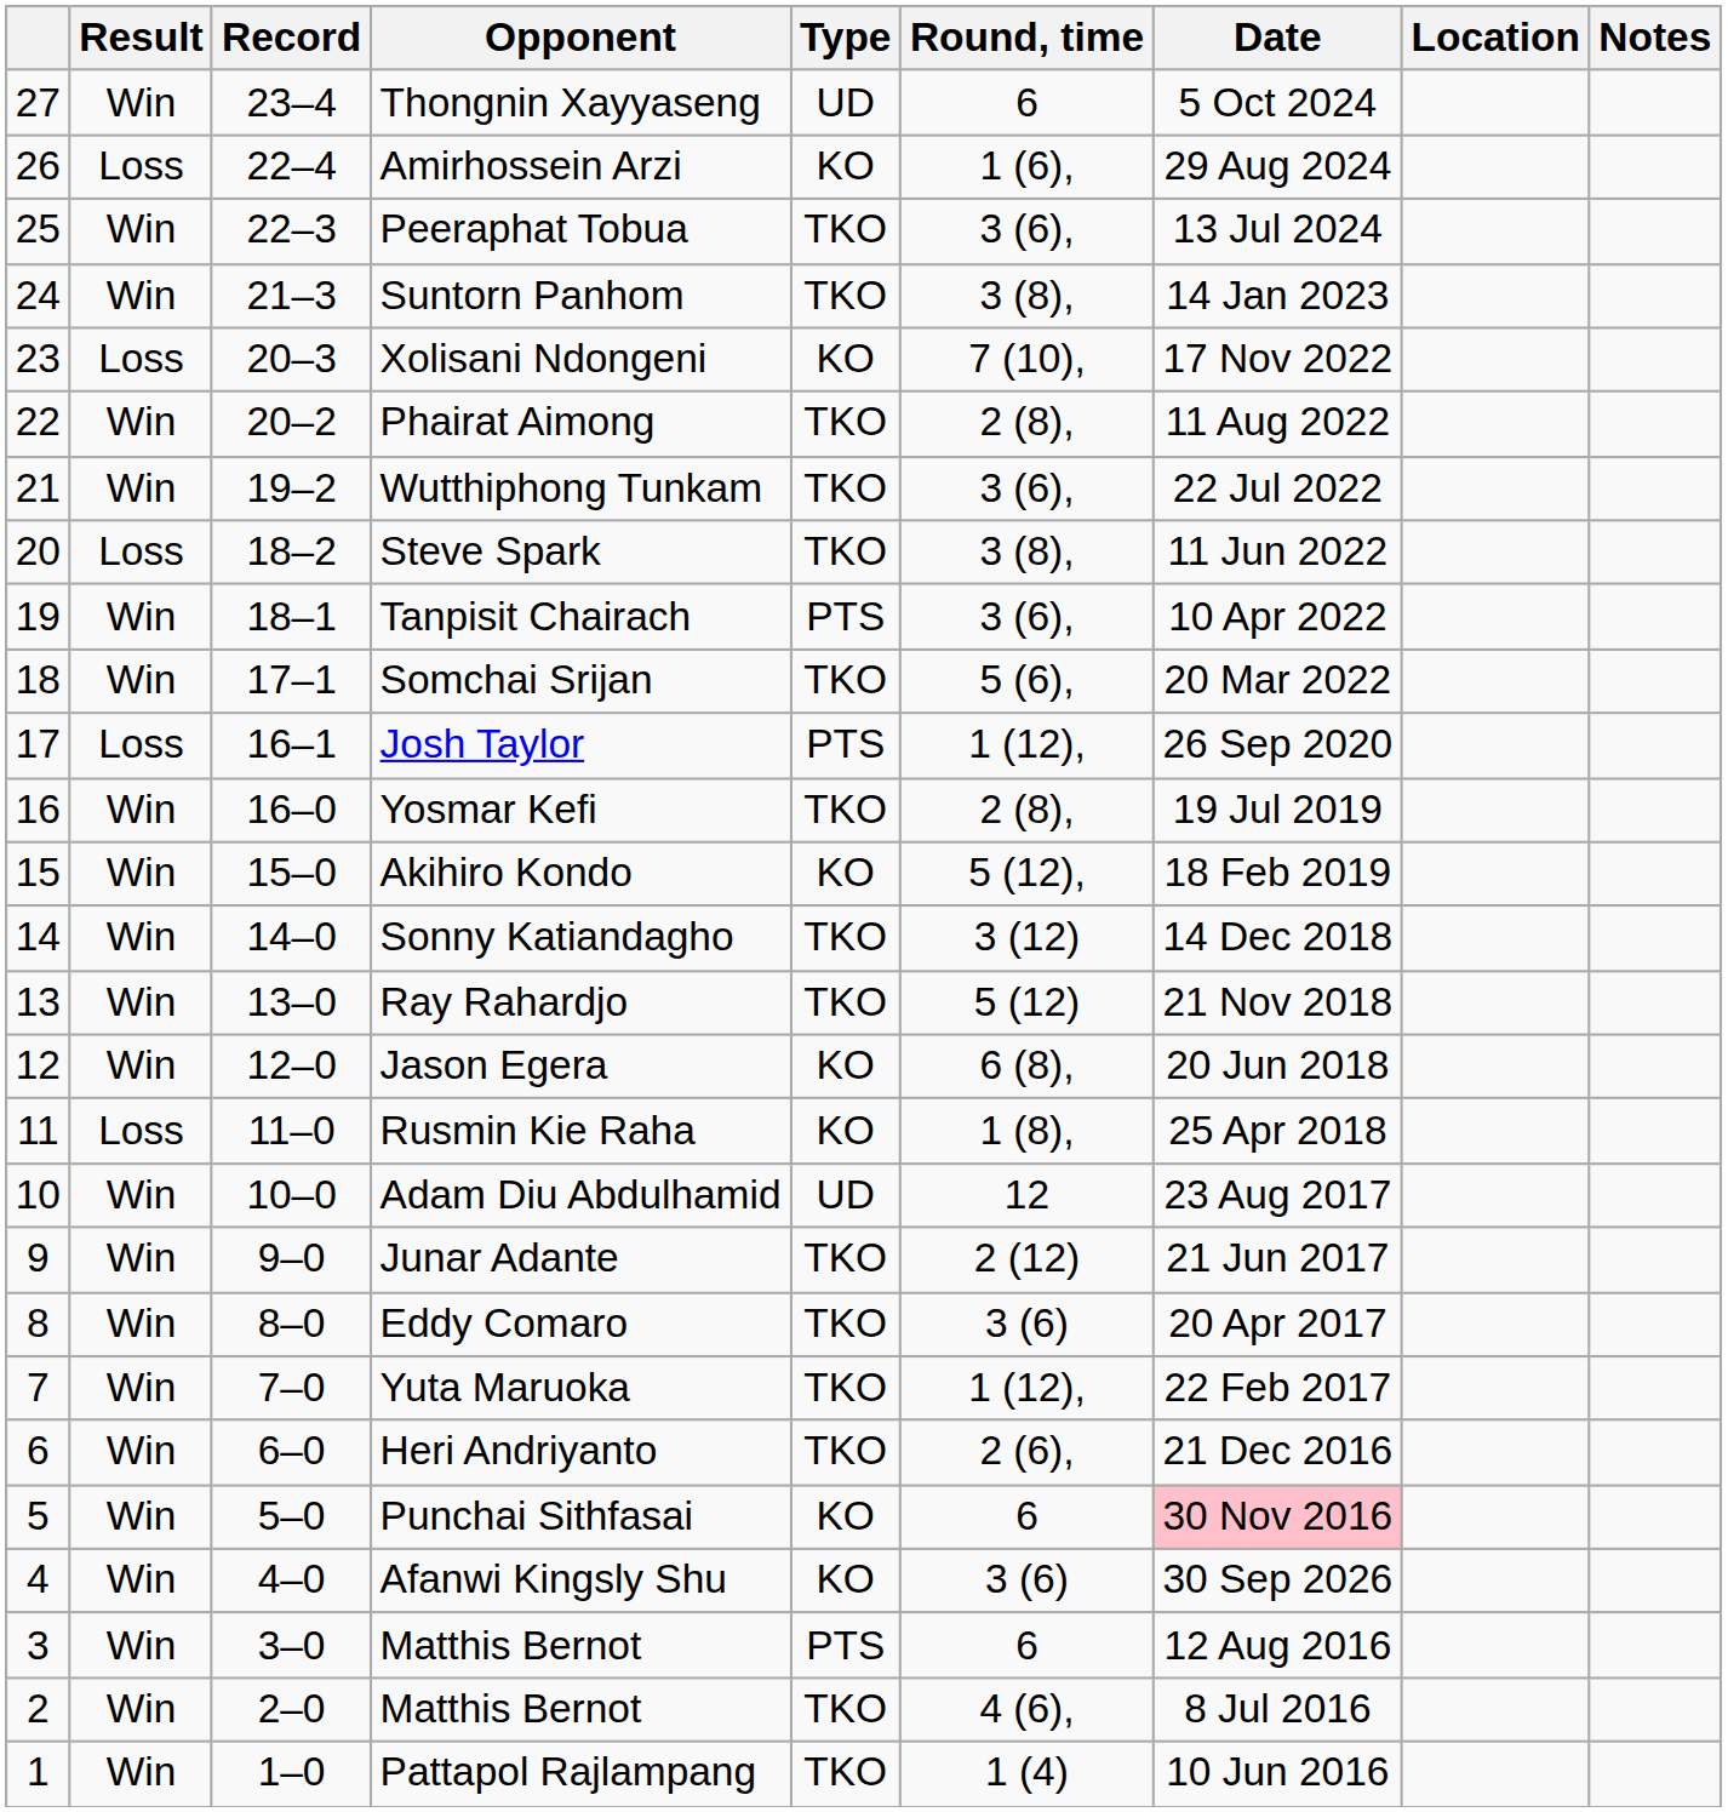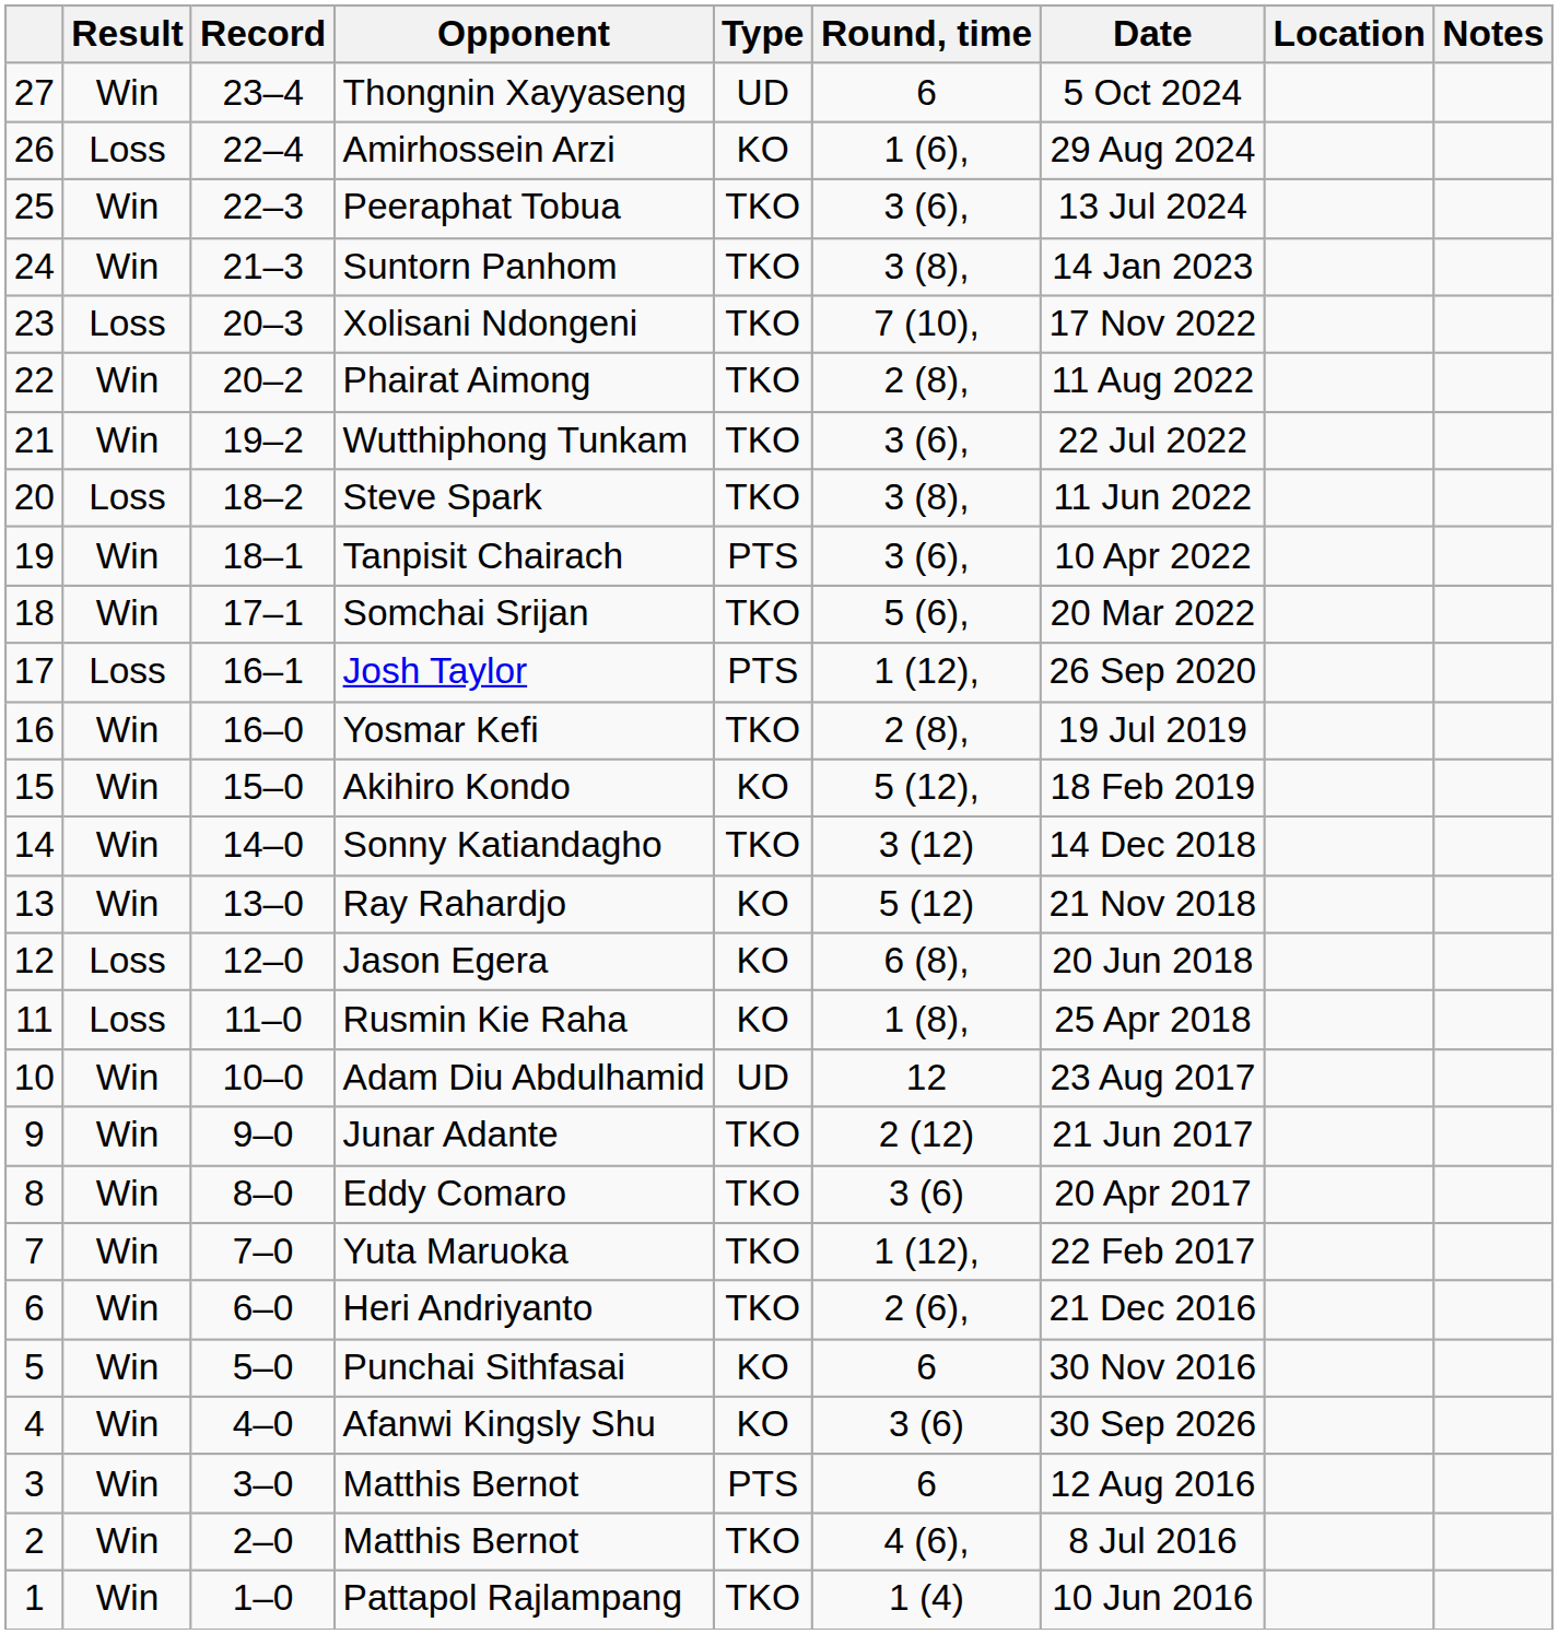Xolisani Ndongeni | Type: KO -> TKO
Ray Rahardjo | Type: TKO -> KO
Jason Egera | Result: Win -> Loss
Punchai Sithfasai | Date: pink background -> no background
